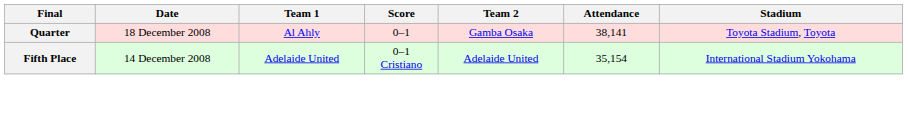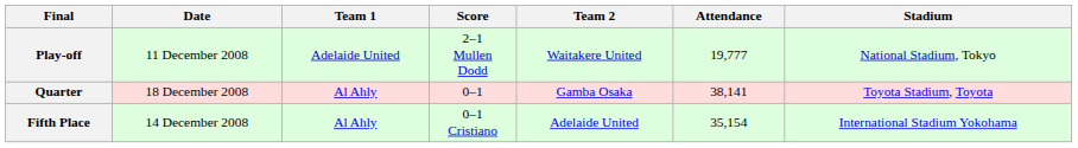+ row: Play-off | 11 December 2008 | Adelaide United | 2–1 Mullen Dodd | Waitakere United | 19,777 | National Stadium, Tokyo
Fifth Place | Team 1: Adelaide United -> Al Ahly
